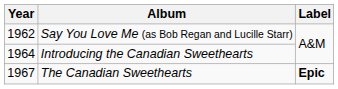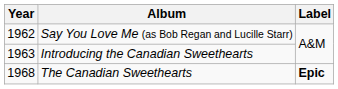Introducing the Canadian Sweethearts | Year: 1964 -> 1963
The Canadian Sweethearts | Year: 1967 -> 1968
